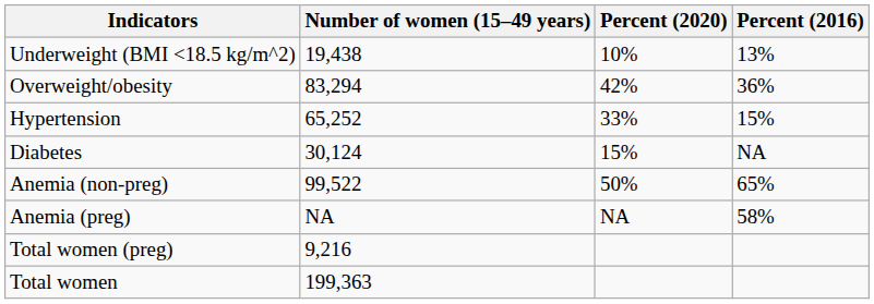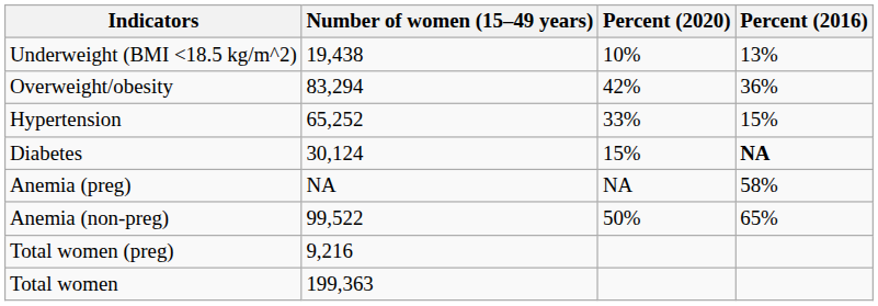Diabetes | Percent (2016): normal -> bold
rows swapped: Anemia (non-preg) <-> Anemia (preg)
